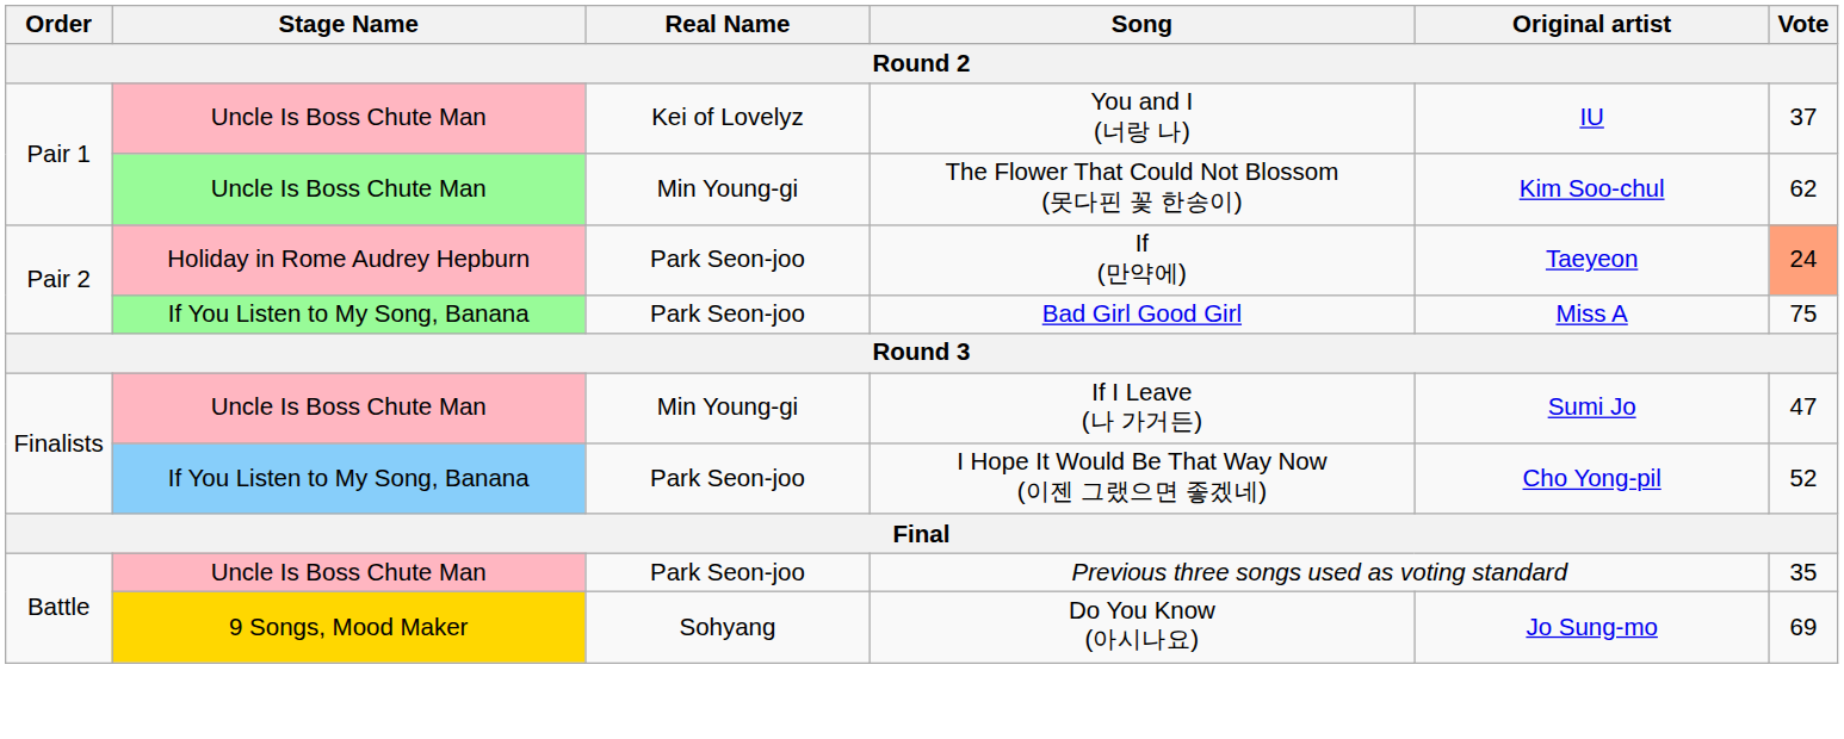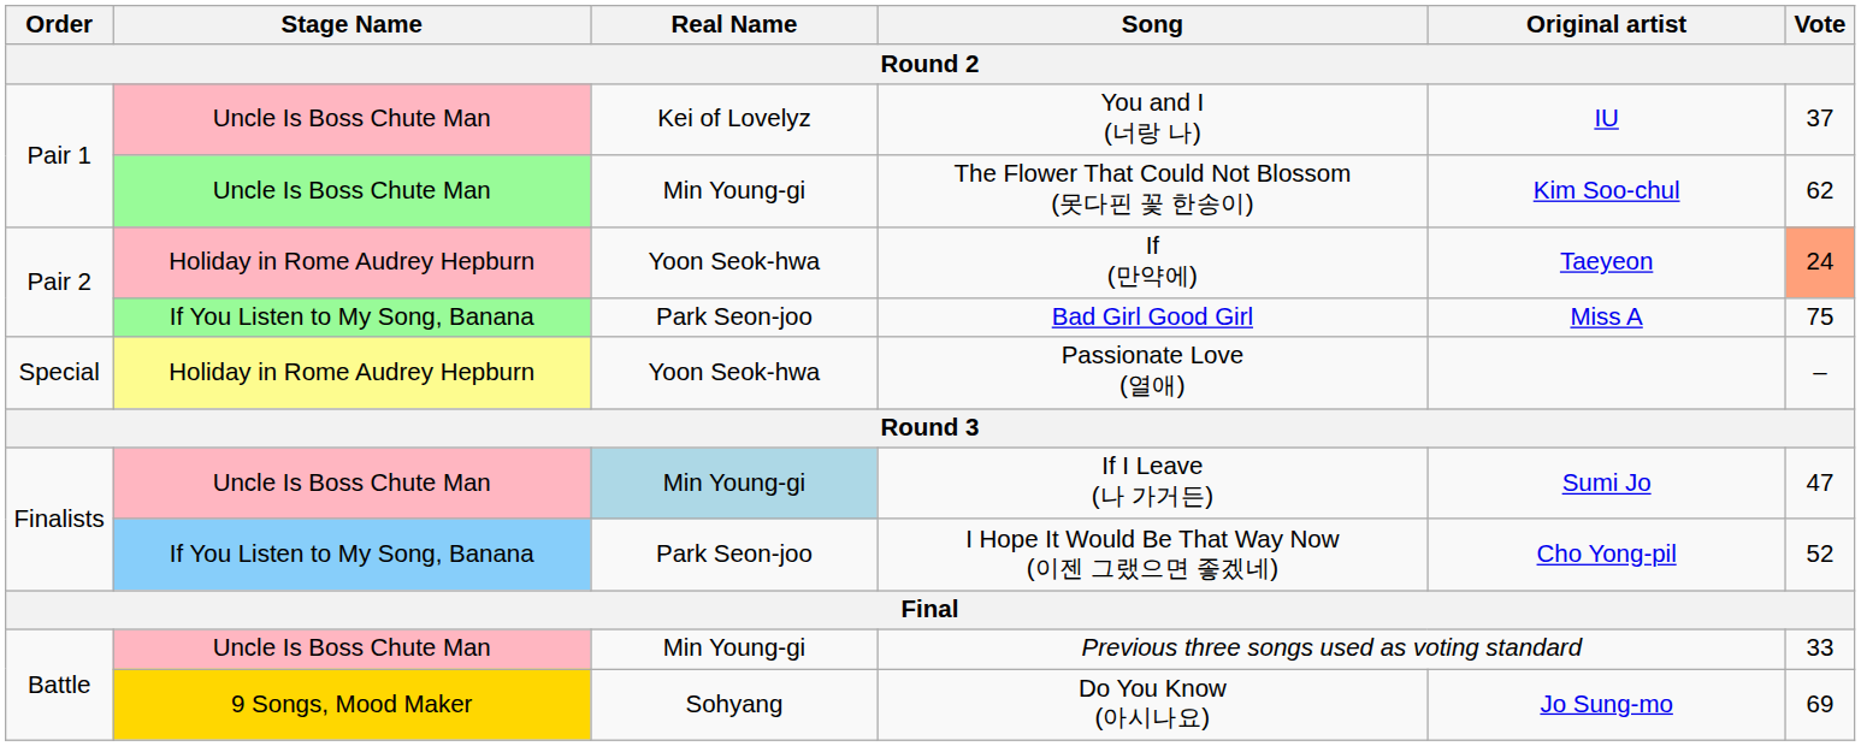If (만약에) | Real Name: Park Seon-joo -> Yoon Seok-hwa
+ row: Special | Holiday in Rome Audrey Hepburn | Yoon Seok-hwa | Passionate Love (열애) | –
If I Leave (나 가거든) | Real Name: no background -> lightblue background
Previous three songs used as voting standard | Real Name: Park Seon-joo -> Min Young-gi
Previous three songs used as voting standard | Vote: 35 -> 33
